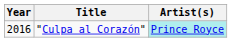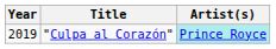"Culpa al Corazón" | Year: 2016 -> 2019
